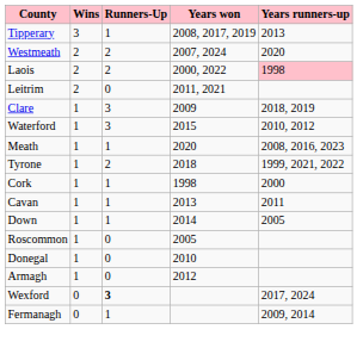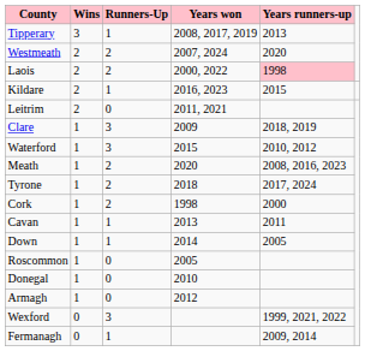+ row: Kildare | 2 | 1 | 2016, 2023 | 2015
Meath | Runners-Up: 1 -> 2
Tyrone | Years runners-up: 1999, 2021, 2022 -> 2017, 2024
Cork | Runners-Up: 1 -> 2
Wexford | Runners-Up: bold -> normal
Wexford | Years runners-up: 2017, 2024 -> 1999, 2021, 2022
